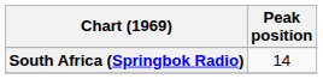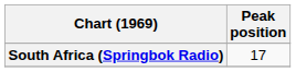South Africa (Springbok Radio) | Peak position: 14 -> 17
